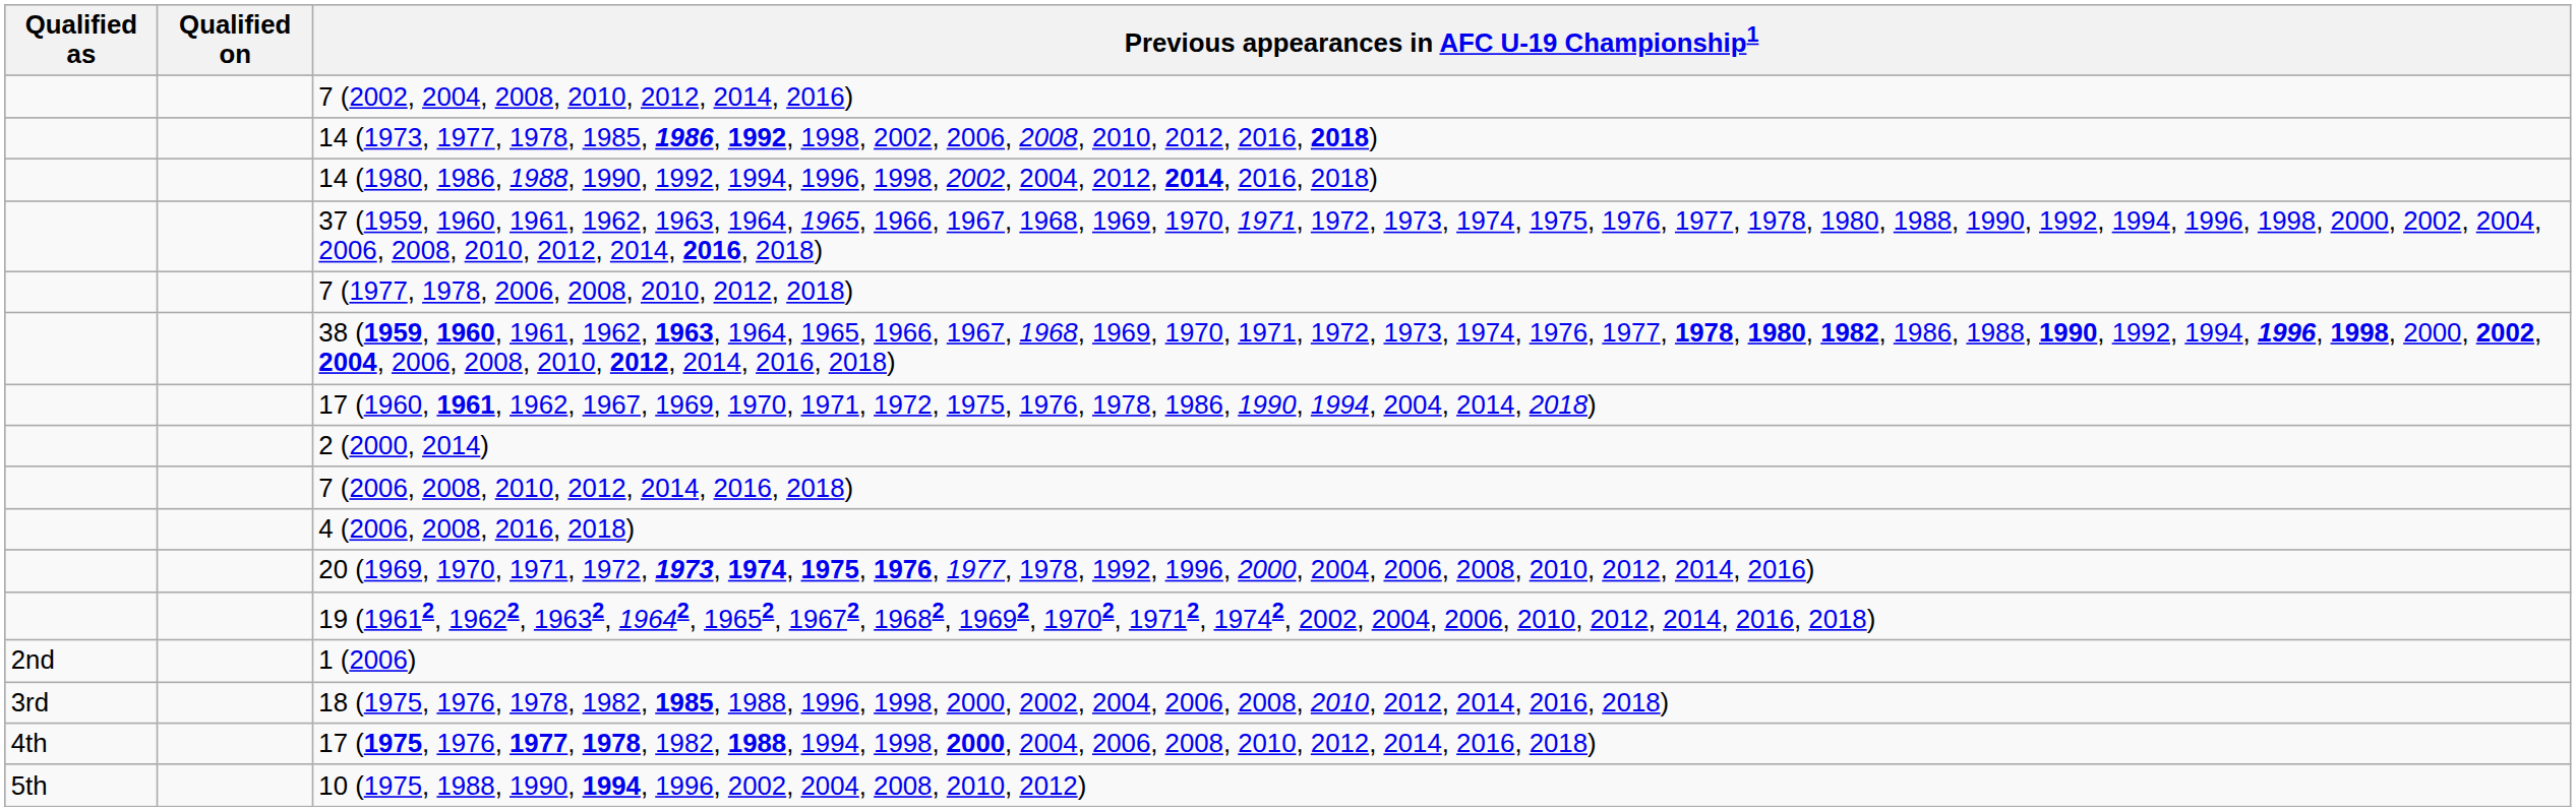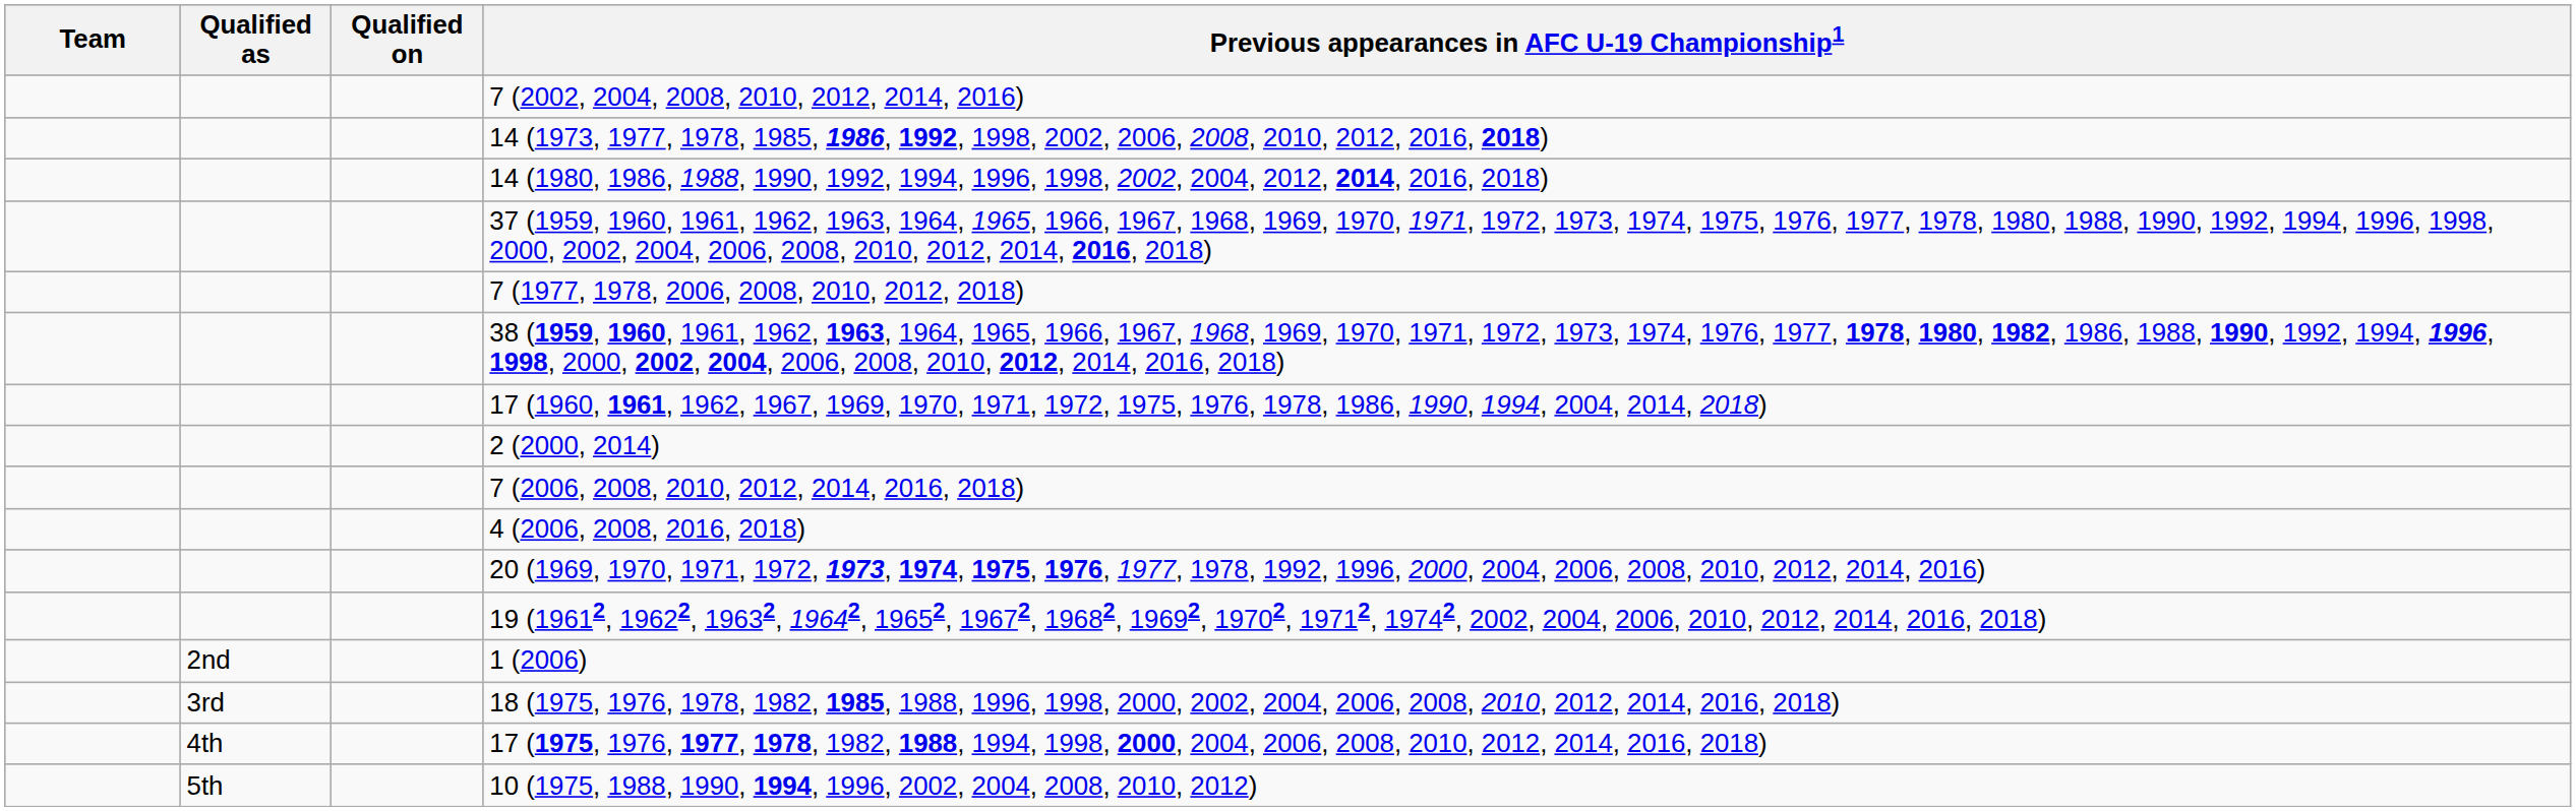+ column: Team
